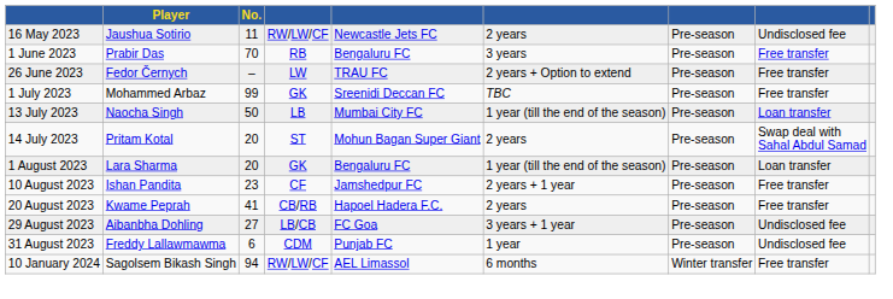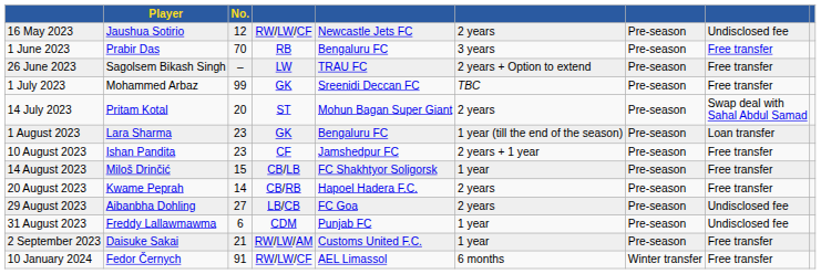16 May 2023 | No.: 11 -> 12
26 June 2023 | Player: Fedor Černych -> Sagolsem Bikash Singh
- row: 13 July 2023 | Naocha Singh | 50 | LB | Mumbai City FC | 1 year (till the end of the season) | Pre-season | Loan transfer
1 August 2023 | No.: 20 -> 23
+ row: 14 August 2023 | Miloš Drinčić | 15 | CB/LB | FC Shakhtyor Soligorsk | 1 year | Pre-season | Free transfer
20 August 2023 | No.: 41 -> 14
29 August 2023 | column 6: 3 years + 1 year -> 2 years
+ row: 2 September 2023 | Daisuke Sakai | 21 | RW/LW/AM | Customs United F.C. | 1 year | Pre-season | Free transfer
10 January 2024 | Player: Sagolsem Bikash Singh -> Fedor Černych
10 January 2024 | No.: 94 -> 91
